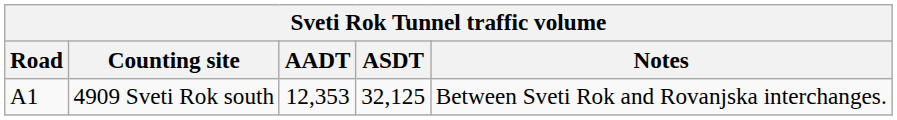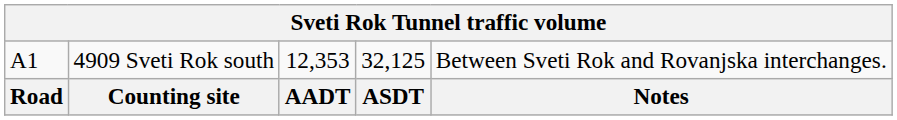rows swapped: Road <-> A1
